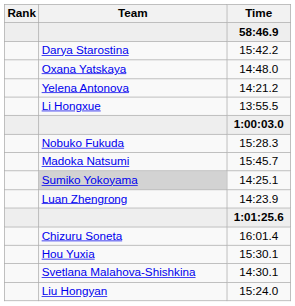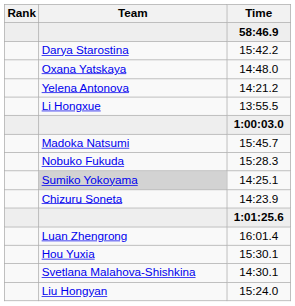rows swapped: 15:45.7 <-> 15:28.3
14:23.9 | Team: Luan Zhengrong -> Chizuru Soneta
16:01.4 | Team: Chizuru Soneta -> Luan Zhengrong
